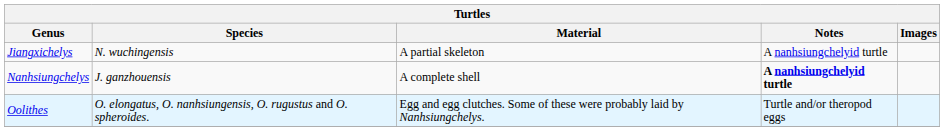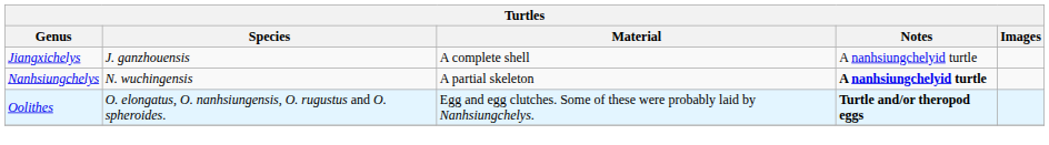Jiangxichelys | Species: N. wuchingensis -> J. ganzhouensis
Jiangxichelys | Material: A partial skeleton -> A complete shell
Nanhsiungchelys | Species: J. ganzhouensis -> N. wuchingensis
Nanhsiungchelys | Material: A complete shell -> A partial skeleton
Oolithes | Notes: normal -> bold
